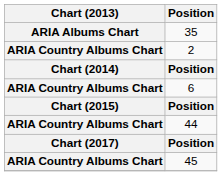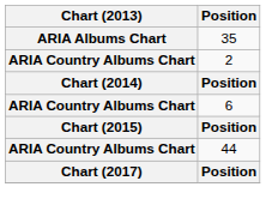- row: ARIA Country Albums Chart | 45
